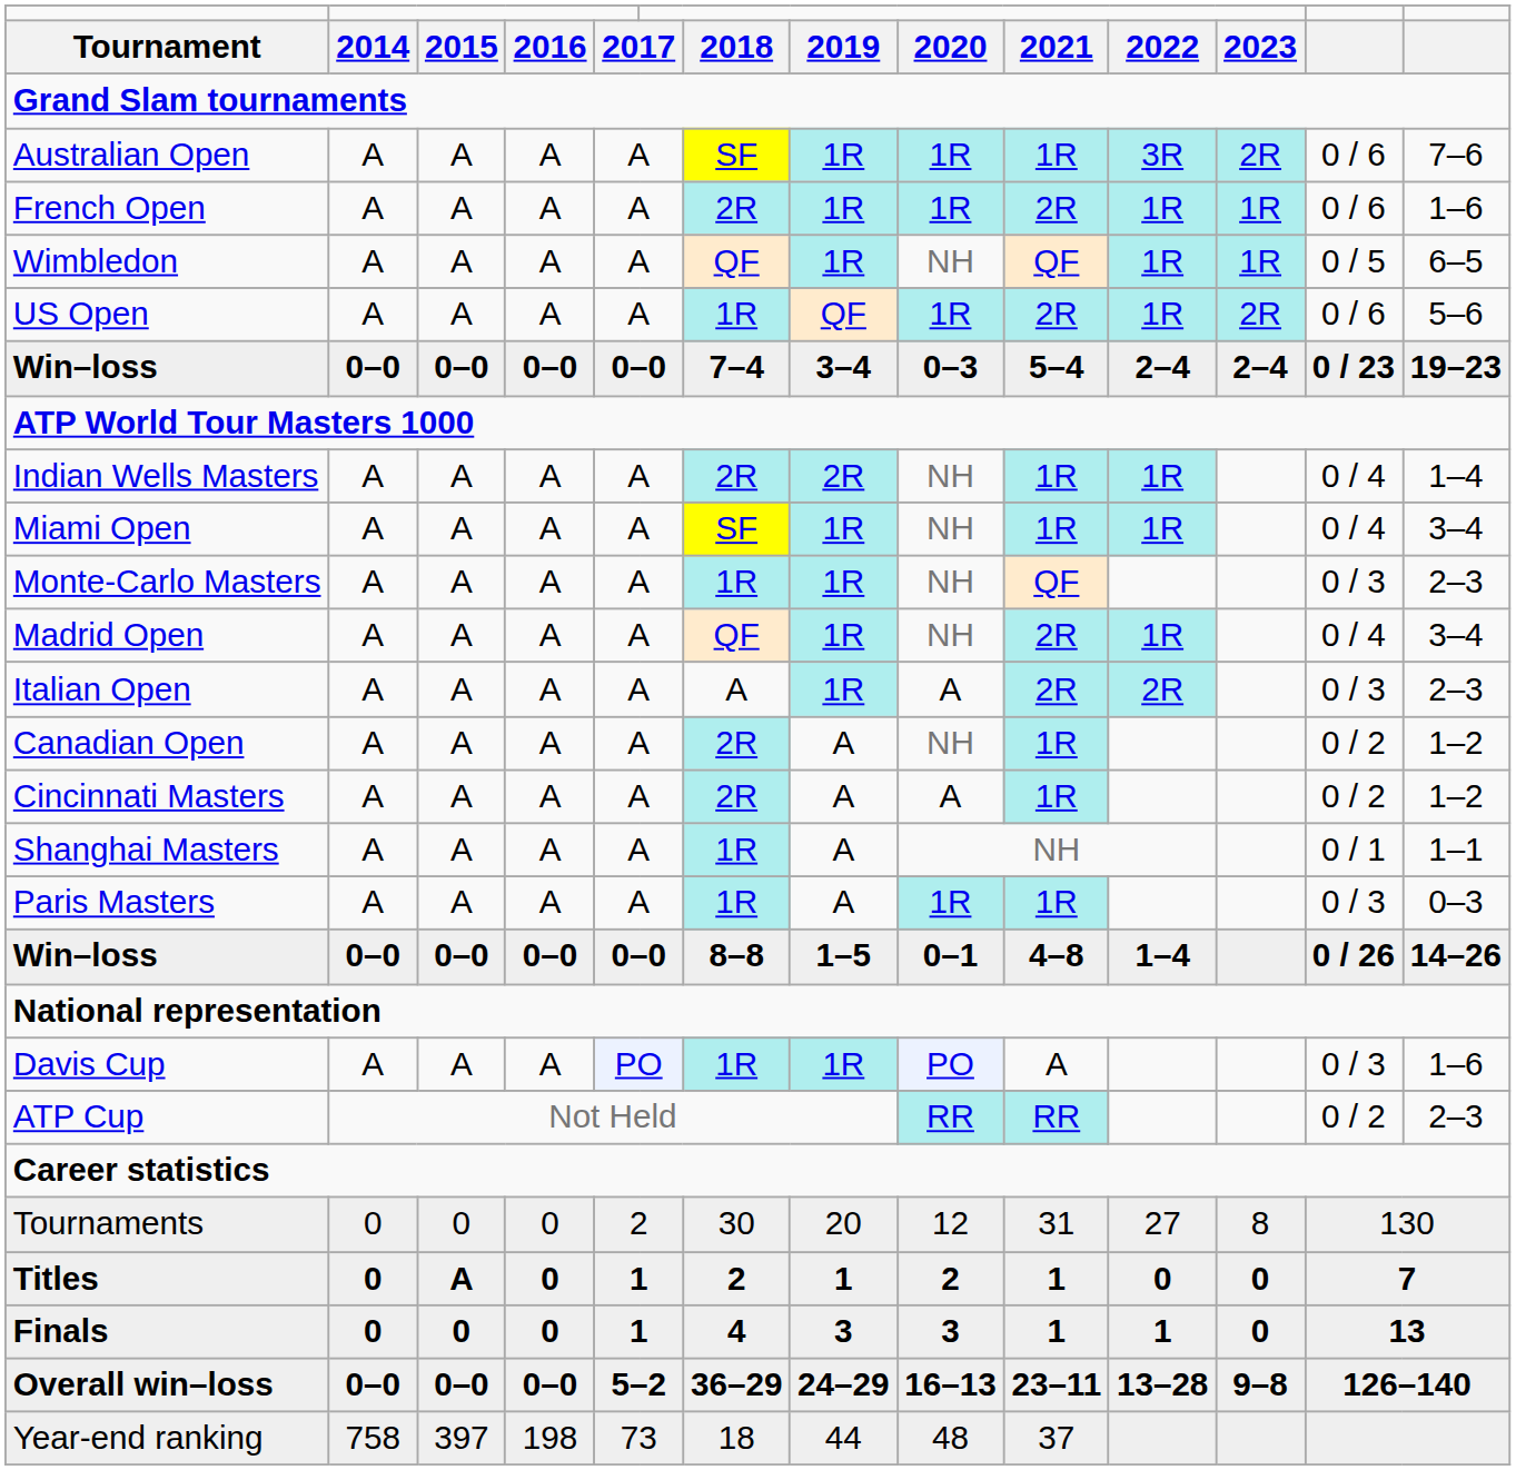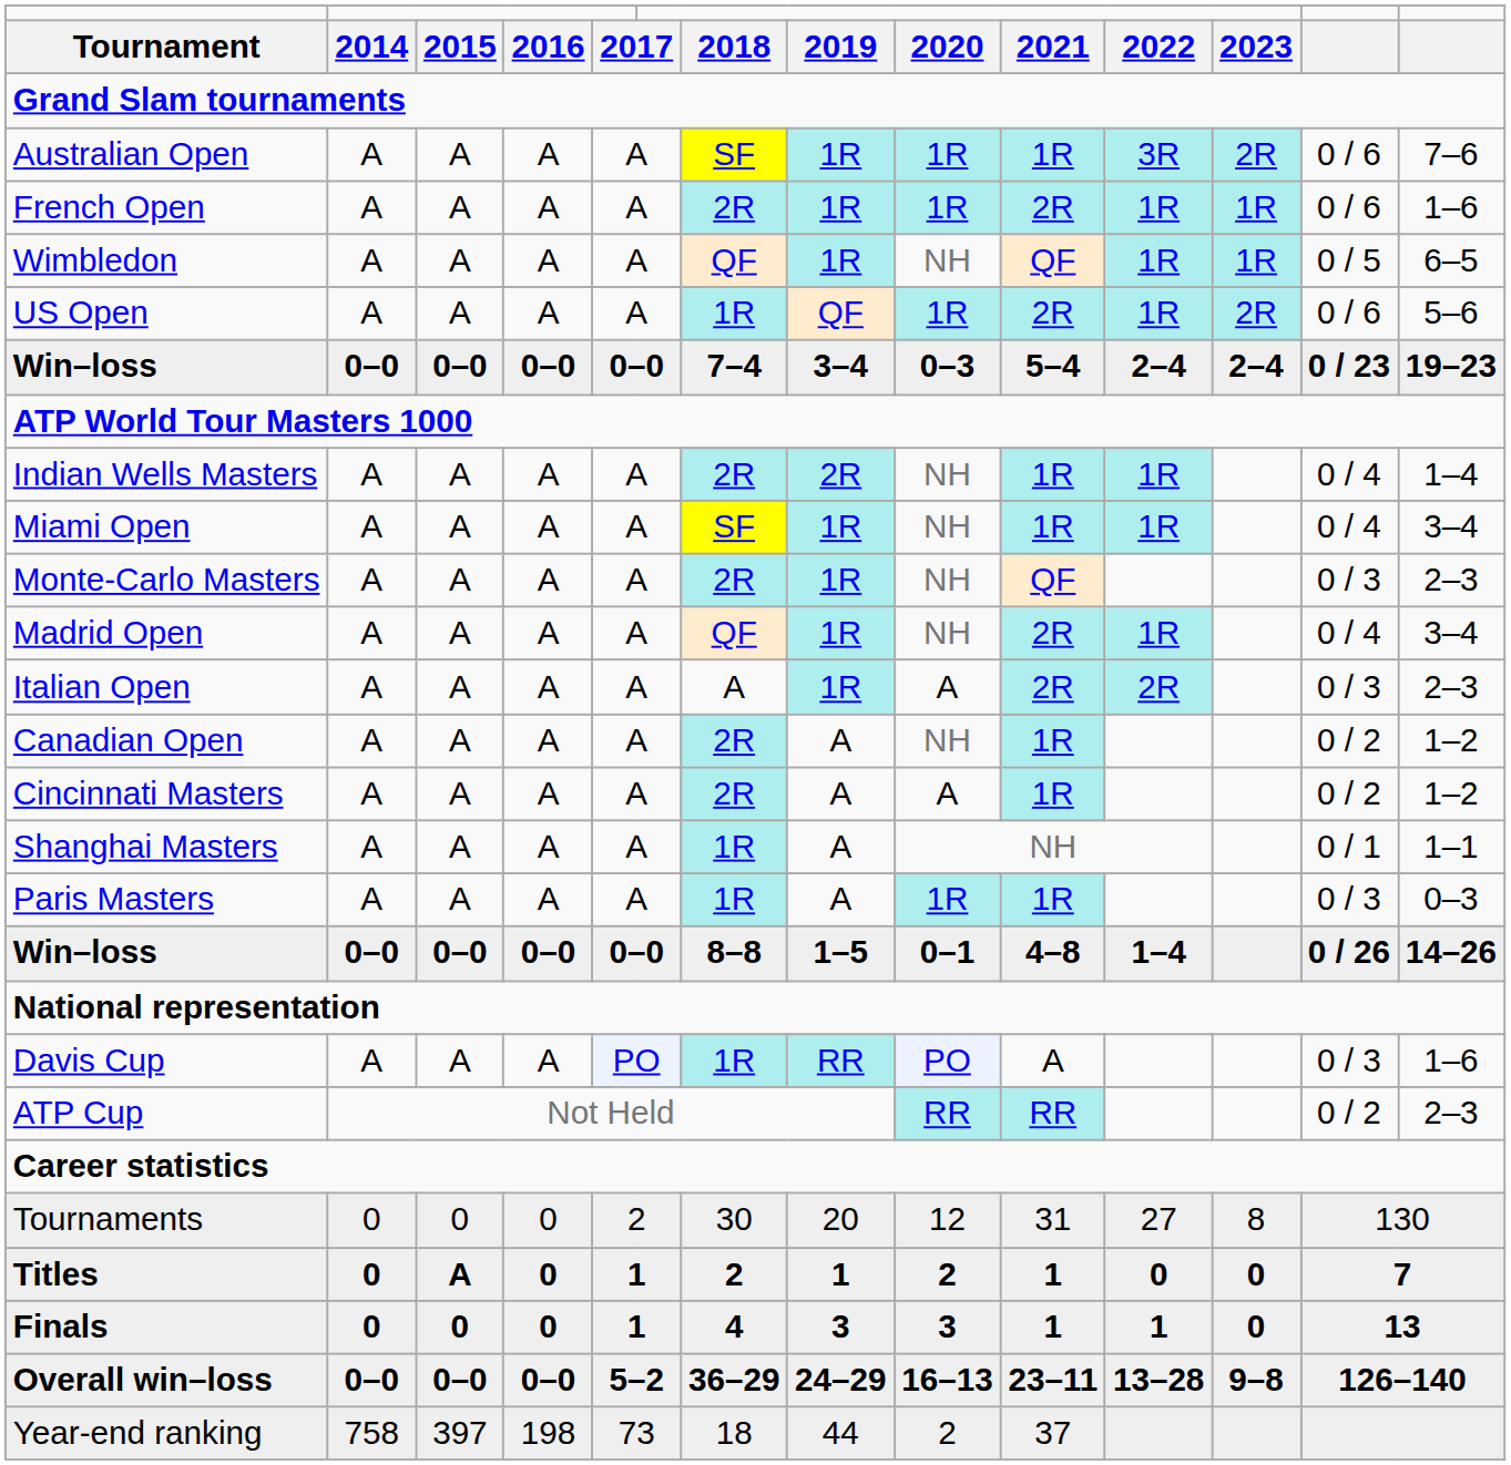Monte-Carlo Masters | column 7: 1R -> 2R
Davis Cup | column 8: 1R -> RR
Year-end ranking | column 9: 48 -> 2
